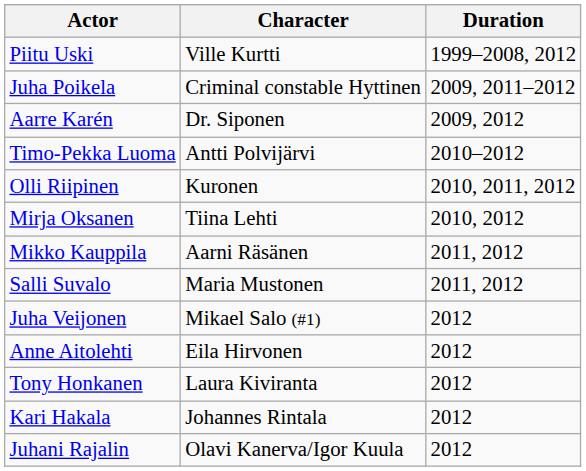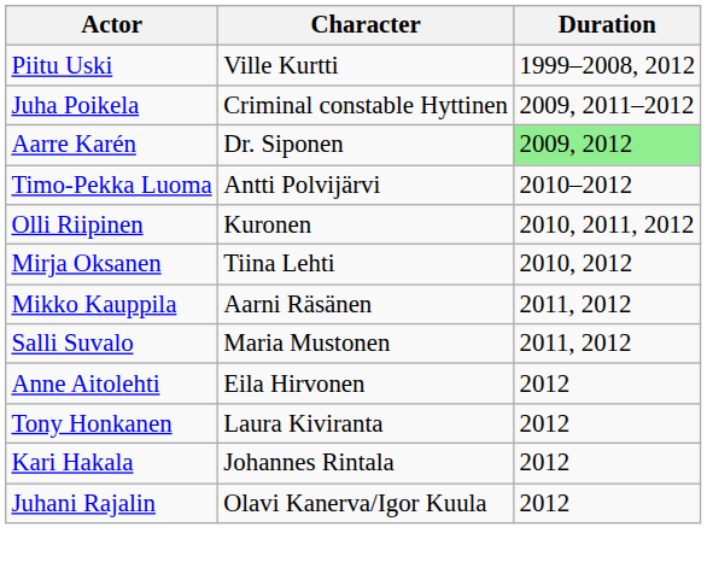Aarre Karén | Duration: no background -> lightgreen background
- row: Juha Veijonen | Mikael Salo (#1) | 2012
